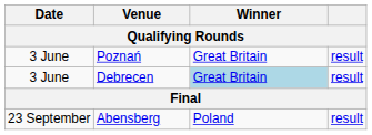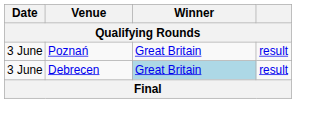- row: 23 September | Abensberg | Poland | result
